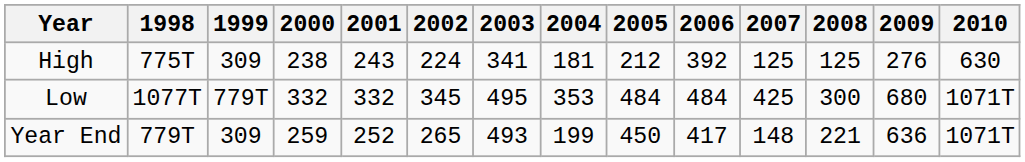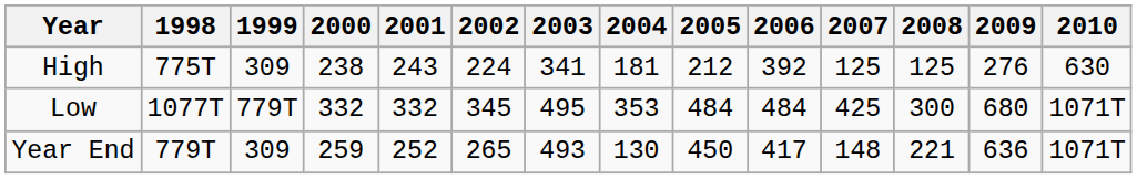Year End | 2004: 199 -> 130
